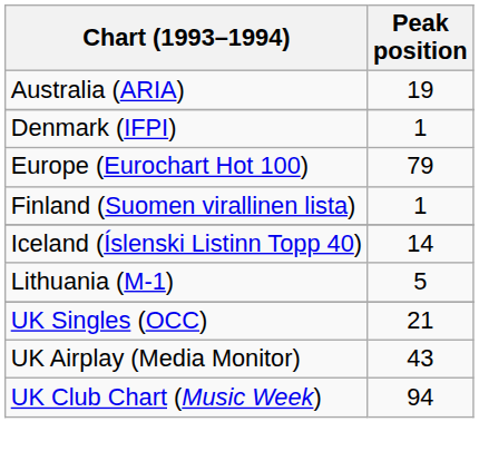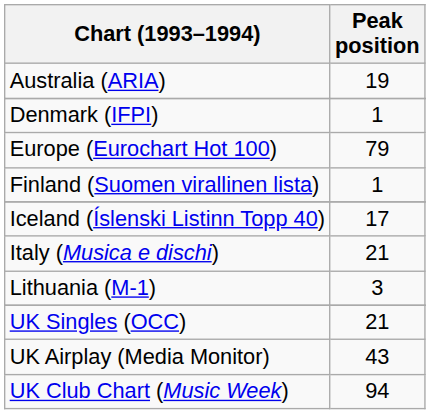Iceland (Íslenski Listinn Topp 40) | Peak position: 14 -> 17
+ row: Italy (Musica e dischi) | 21
Lithuania (M-1) | Peak position: 5 -> 3
